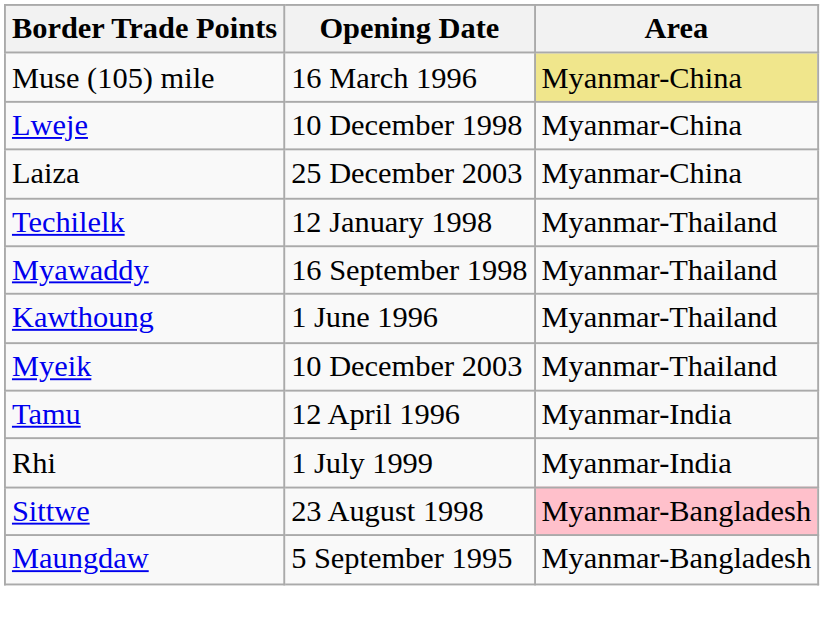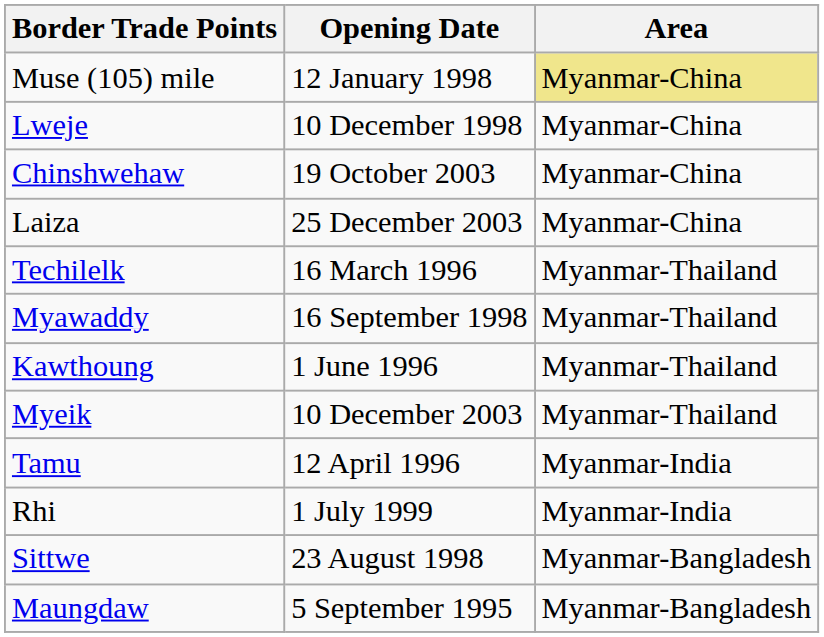Muse (105) mile | Opening Date: 16 March 1996 -> 12 January 1998
+ row: Chinshwehaw | 19 October 2003 | Myanmar-China
Techilelk | Opening Date: 12 January 1998 -> 16 March 1996
Sittwe | Area: pink background -> no background
